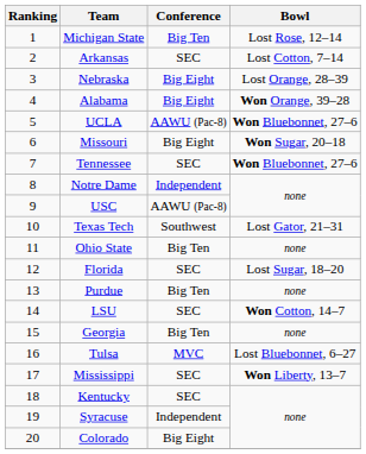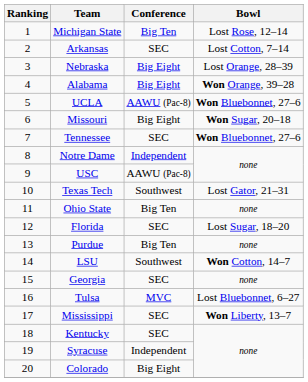LSU | Conference: SEC -> Southwest
Georgia | Conference: Big Ten -> SEC
